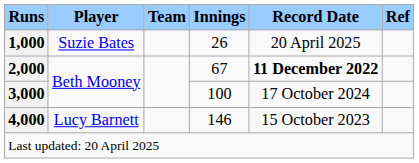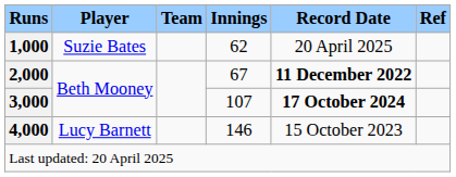1,000 | Innings: 26 -> 62
3,000 | Innings: 100 -> 107
3,000 | Record Date: normal -> bold
